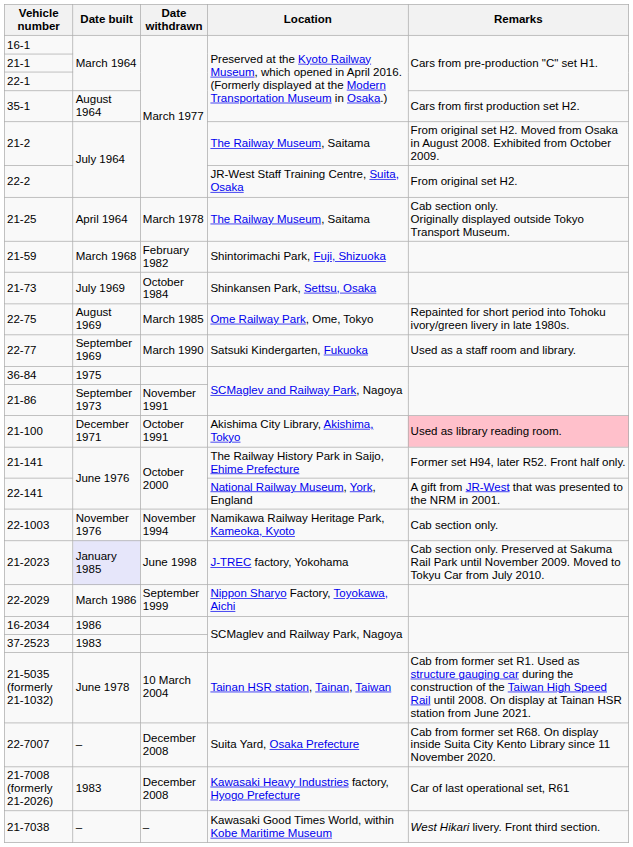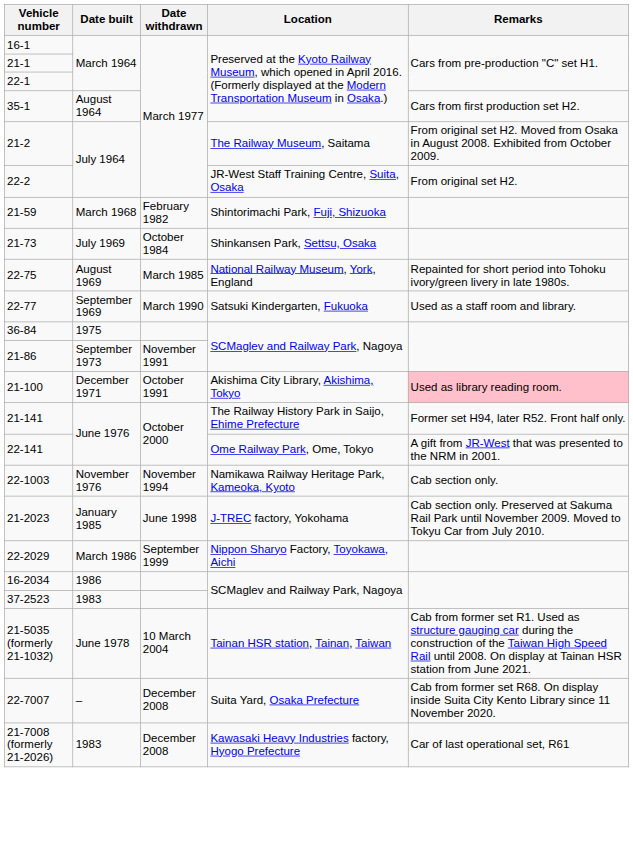- row: 21-25 | April 1964 | March 1978 | The Railway Museum, Saitama | Cab section only. Originally displayed outside Tokyo Transport Museum.
22-75 | Location: Ome Railway Park, Ome, Tokyo -> National Railway Museum, York, England
22-141 | Location: National Railway Museum, York, England -> Ome Railway Park, Ome, Tokyo
21-2023 | Date built: lavender background -> no background
- row: 21-7038 | – | – | Kawasaki Good Times World, within Kobe Maritime Museum | West Hikari livery. Front third section.
